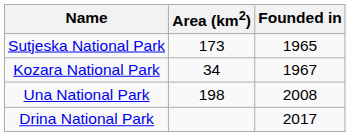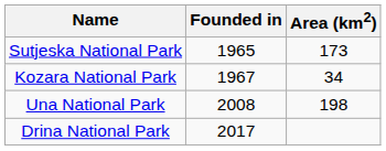columns swapped: Founded in <-> Area (km2)
